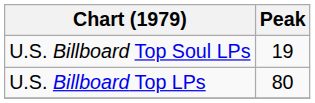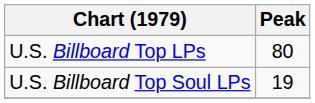rows swapped: U.S. Billboard Top LPs <-> U.S. Billboard Top Soul LPs
